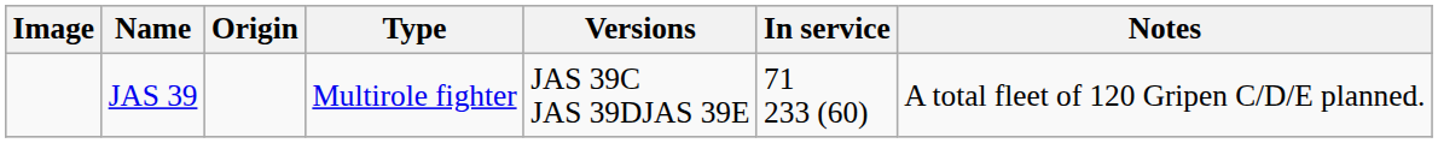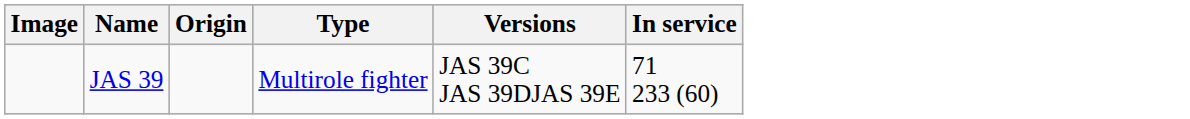- column: Notes | A total fleet of 120 Gripen C/D/E planned.
